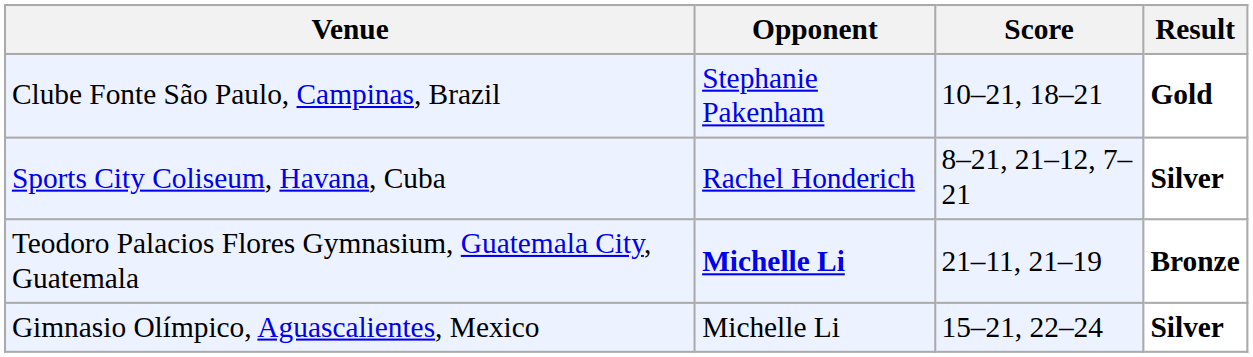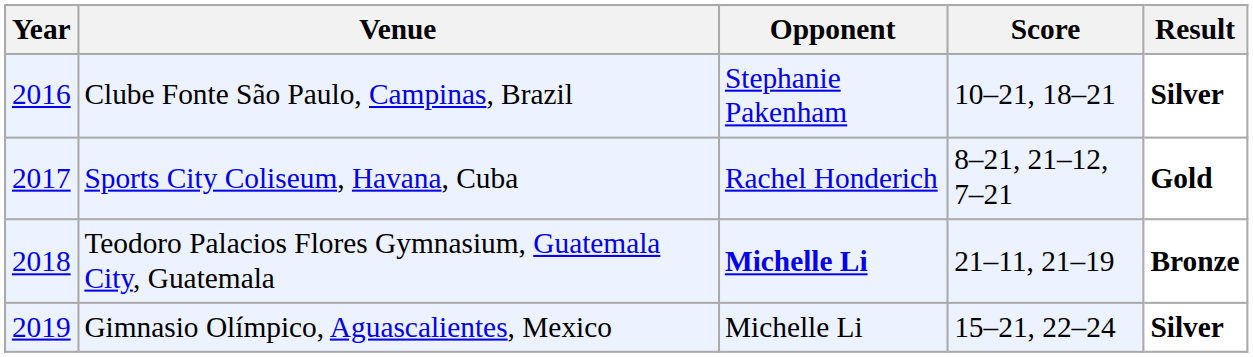+ column: Year | 2016 | 2017 | 2018 | 2019
Clube Fonte São Paulo, Campinas, Brazil | Result: Gold -> Silver
Sports City Coliseum, Havana, Cuba | Result: Silver -> Gold
